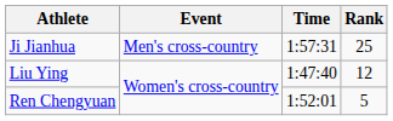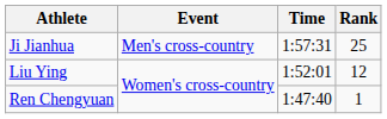Liu Ying | Time: 1:47:40 -> 1:52:01
Ren Chengyuan | Time: 1:52:01 -> 1:47:40
Ren Chengyuan | Rank: 5 -> 1
